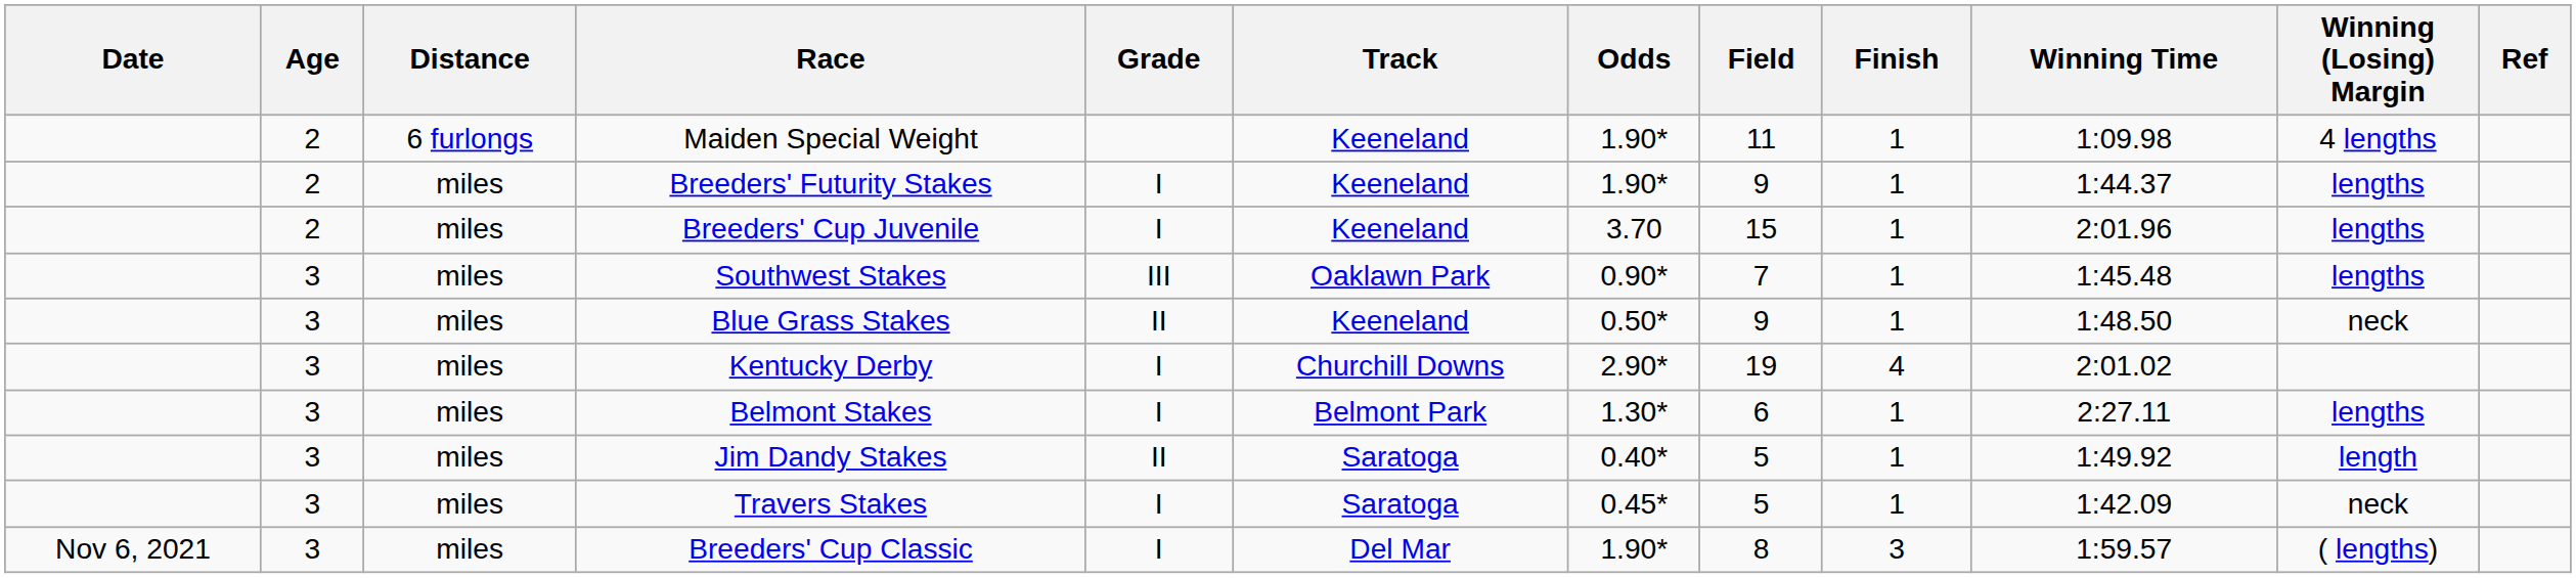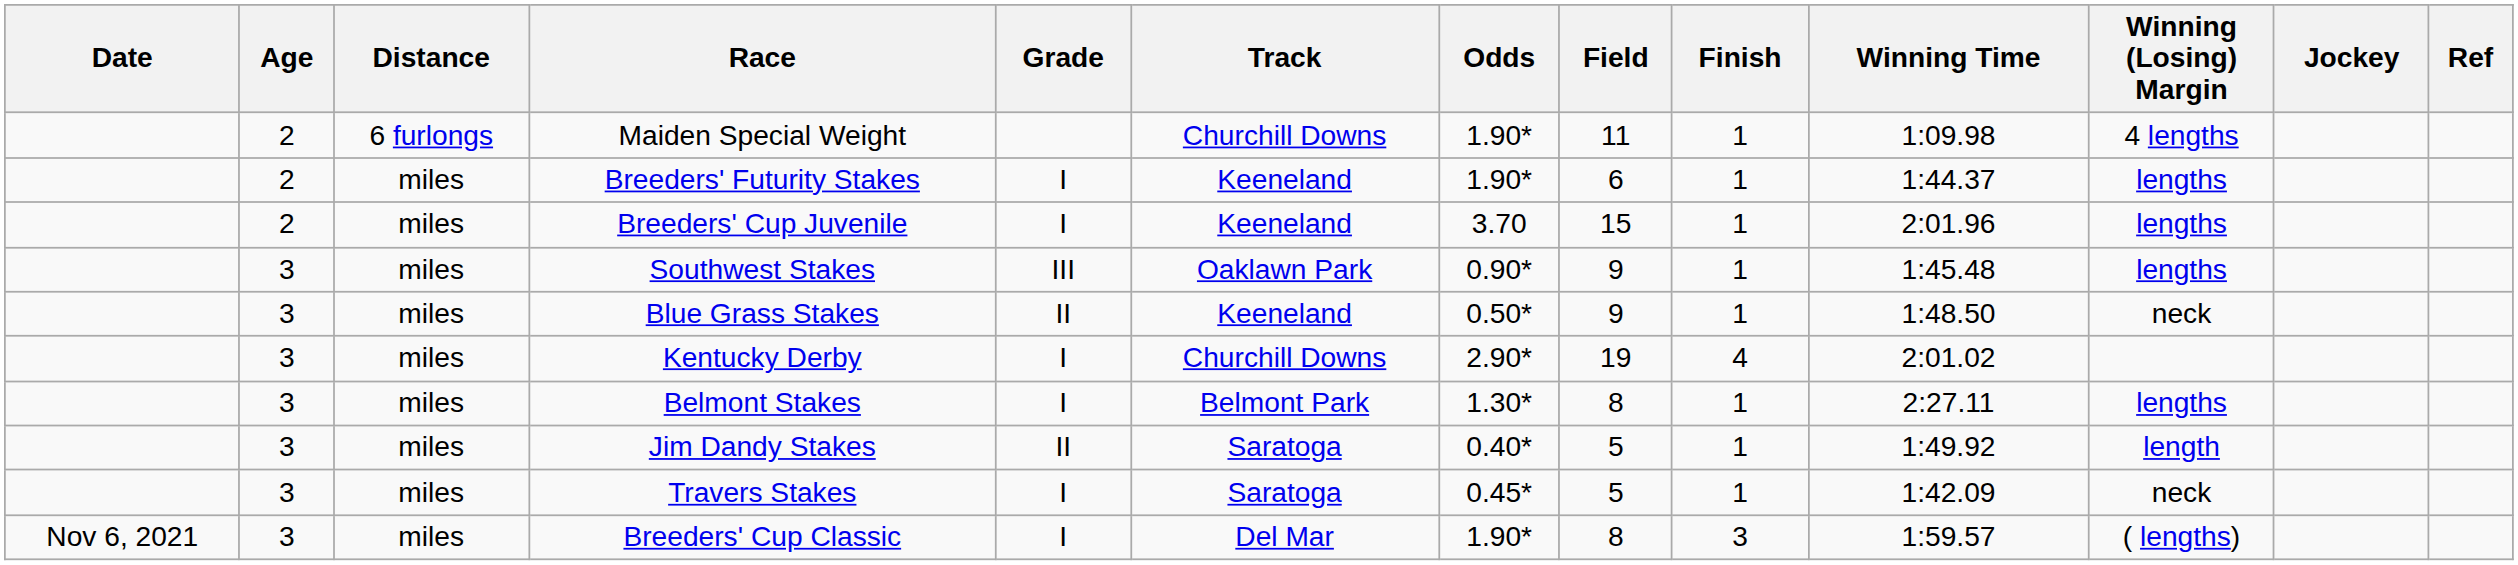+ column: Jockey
Maiden Special Weight | Track: Keeneland -> Churchill Downs
Breeders' Futurity Stakes | Field: 9 -> 6
Southwest Stakes | Field: 7 -> 9
Belmont Stakes | Field: 6 -> 8
